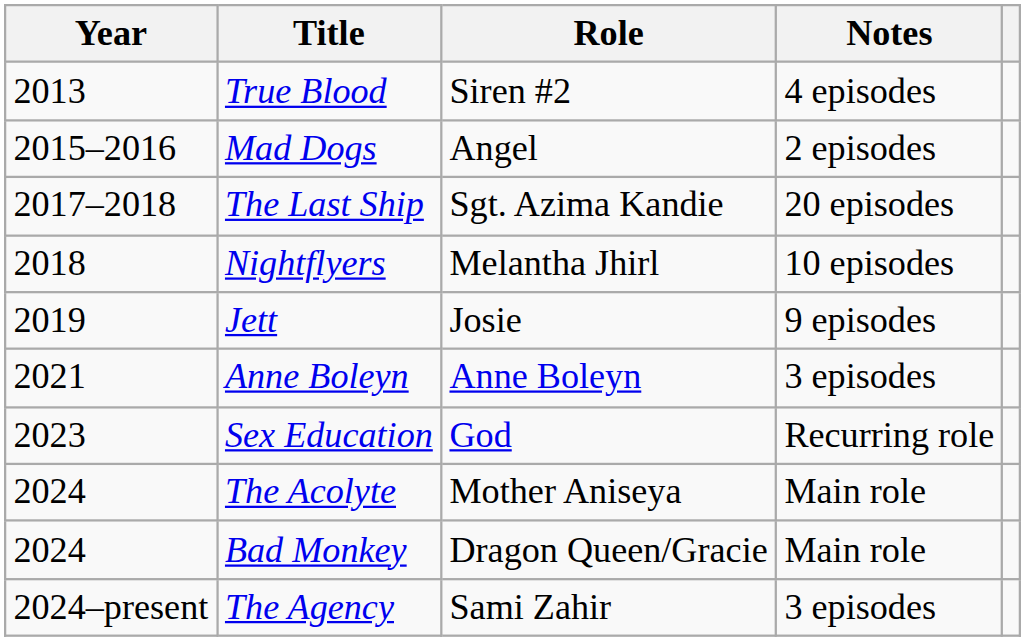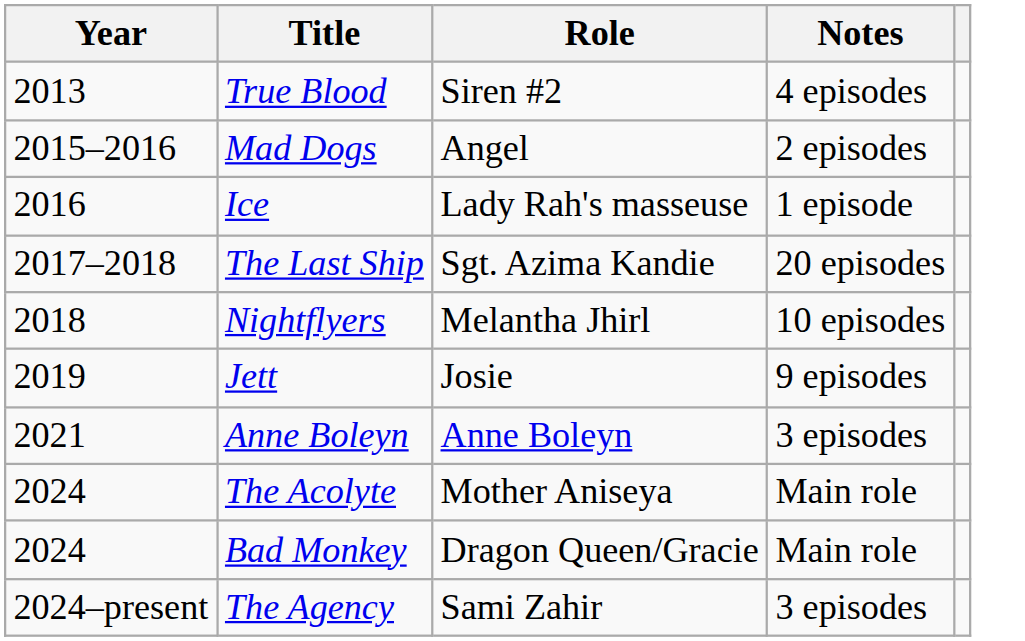+ row: 2016 | Ice | Lady Rah's masseuse | 1 episode
- row: 2023 | Sex Education | God | Recurring role
